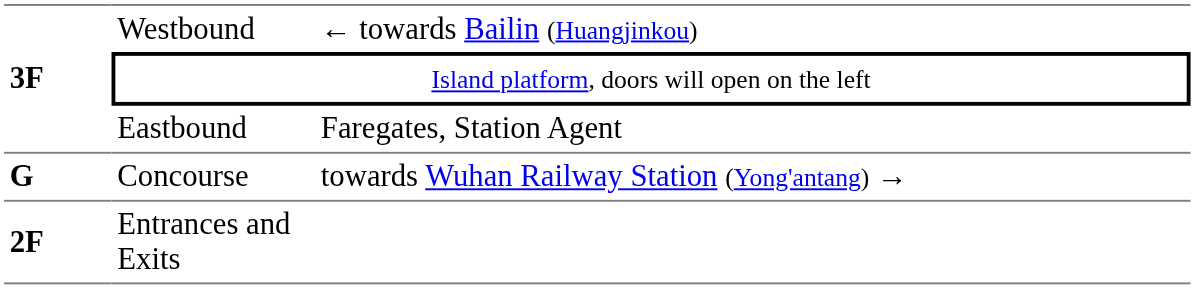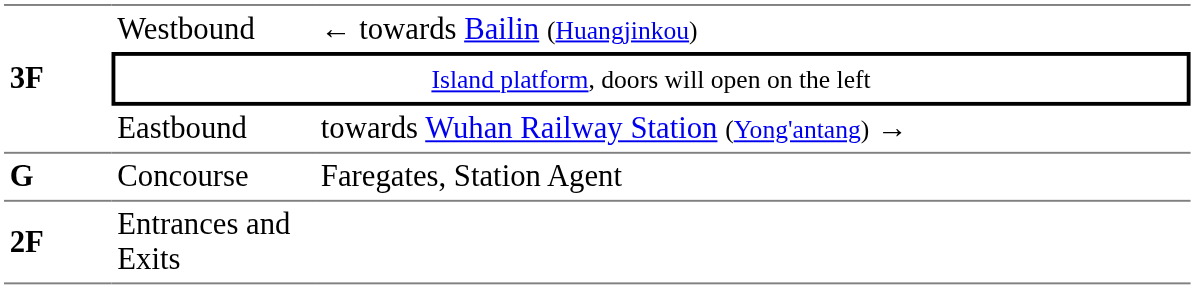Eastbound | column 3: Faregates, Station Agent -> towards Wuhan Railway Station (Yong'antang) →
Concourse | column 3: towards Wuhan Railway Station (Yong'antang) → -> Faregates, Station Agent
